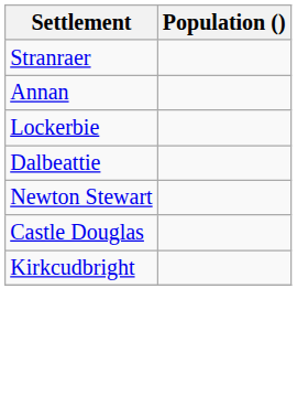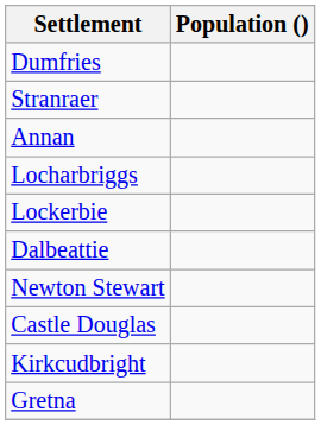+ row: Dumfries
+ row: Locharbriggs
+ row: Gretna
